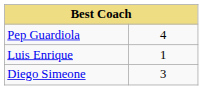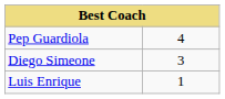rows swapped: Diego Simeone <-> Luis Enrique
